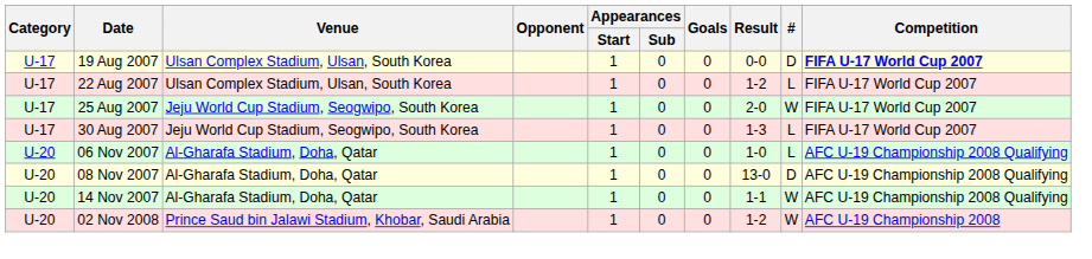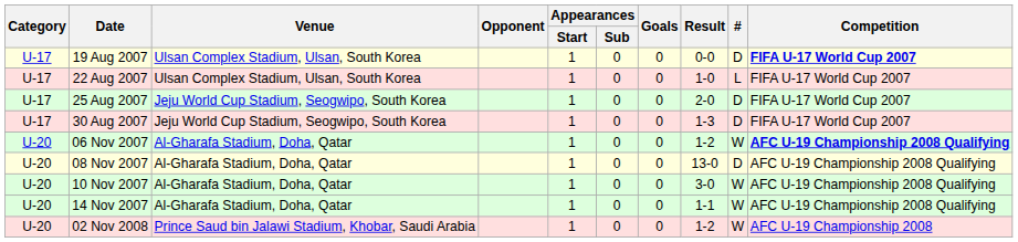22 Aug 2007 | Result: 1-2 -> 1-0
25 Aug 2007 | #: W -> D
30 Aug 2007 | #: L -> D
06 Nov 2007 | Result: 1-0 -> 1-2
06 Nov 2007 | #: L -> W
06 Nov 2007 | Competition: normal -> bold
+ row: U-20 | 10 Nov 2007 | Al-Gharafa Stadium, Doha, Qatar | 1 | 0 | 0 | 3-0 | W | AFC U-19 Championship 2008 Qualifying
